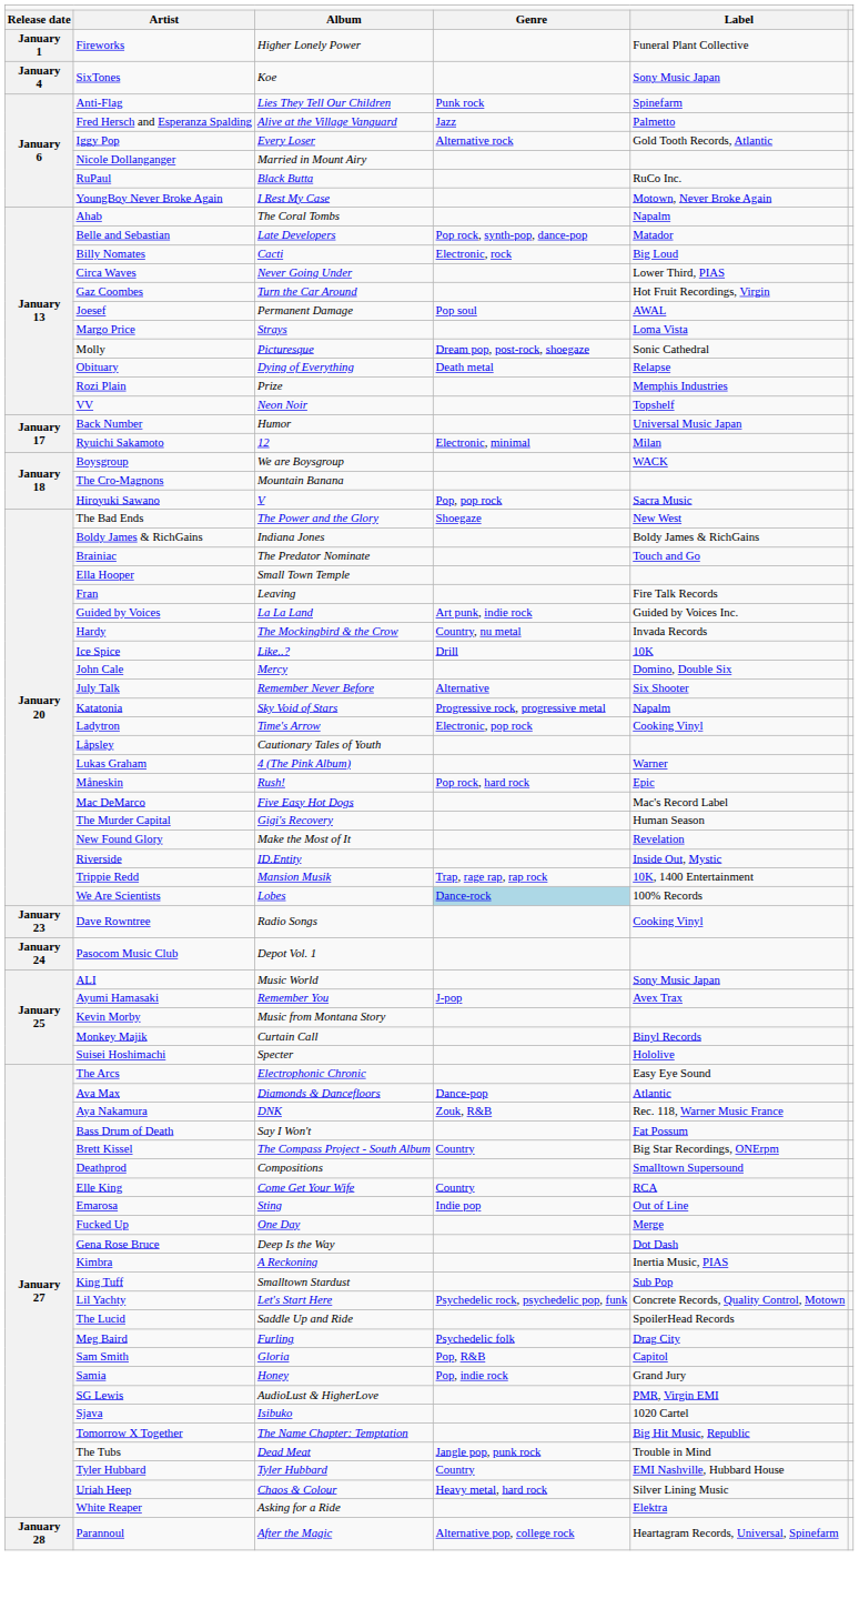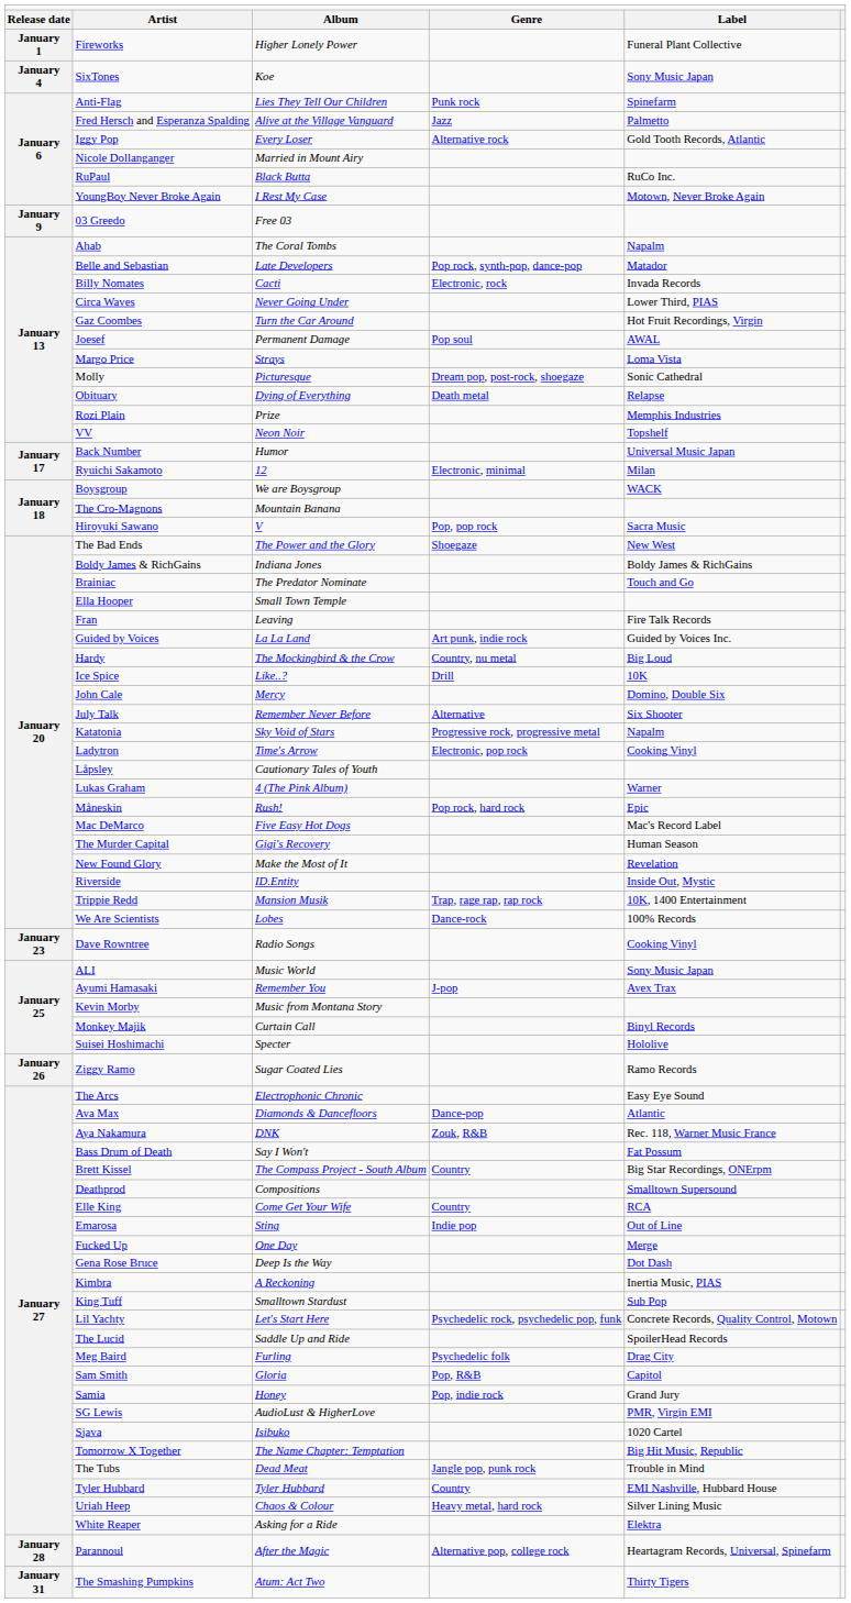+ row: January 9 | 03 Greedo | Free 03
Billy Nomates | column 5: Big Loud -> Invada Records
Hardy | column 5: Invada Records -> Big Loud
We Are Scientists | column 4: lightblue background -> no background
- row: January 24 | Pasocom Music Club | Depot Vol. 1
+ row: January 26 | Ziggy Ramo | Sugar Coated Lies | Ramo Records
+ row: January 31 | The Smashing Pumpkins | Atum: Act Two | Thirty Tigers
